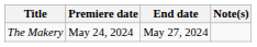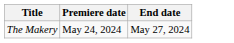- column: Note(s)
